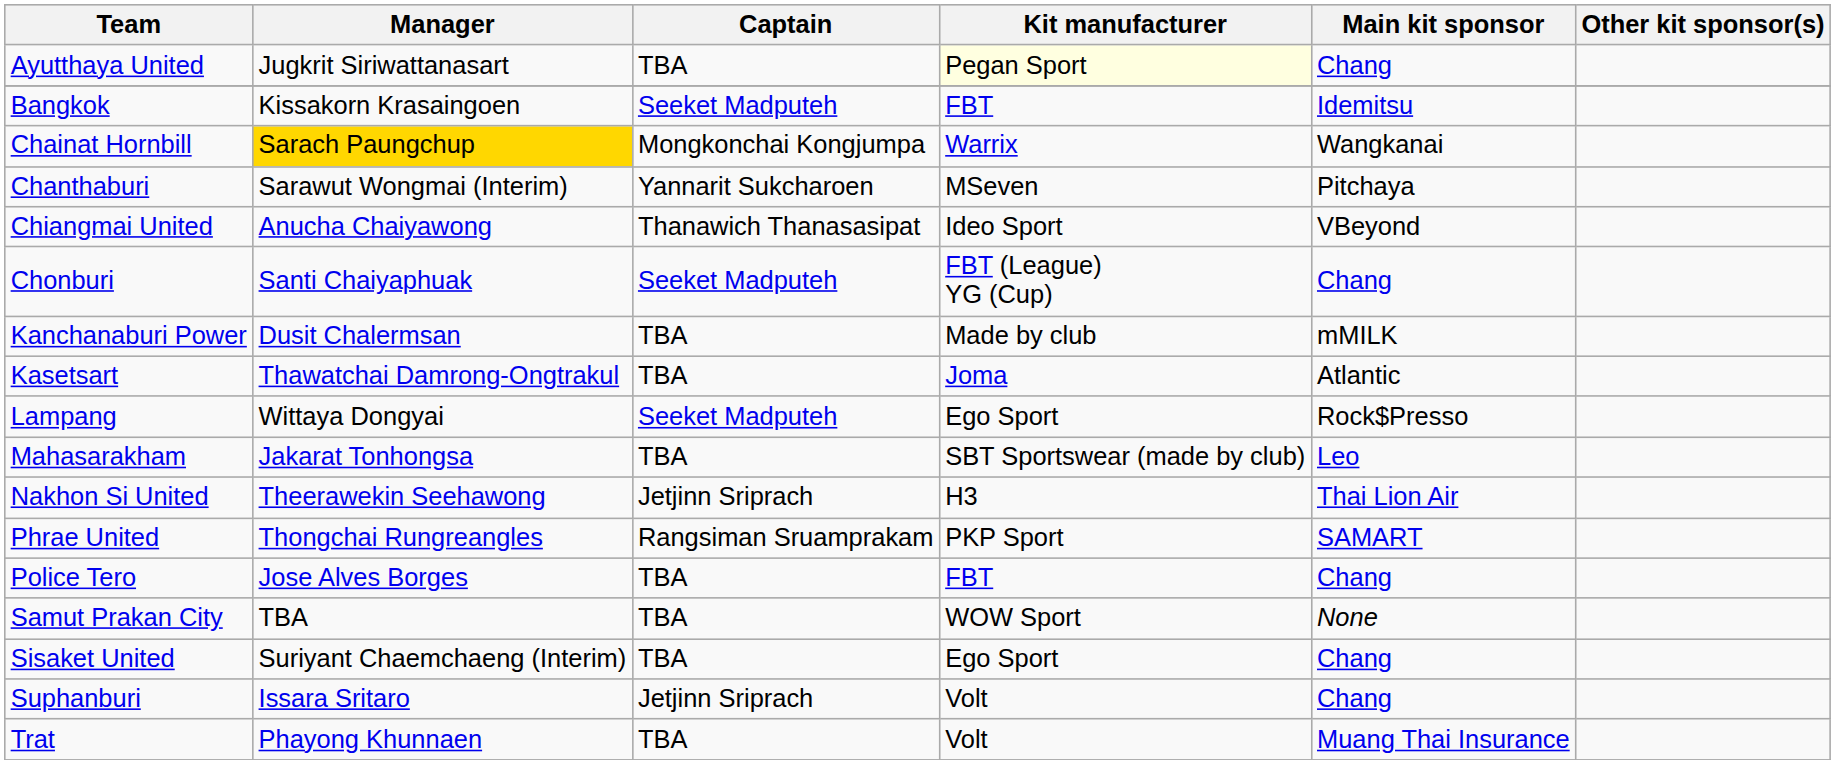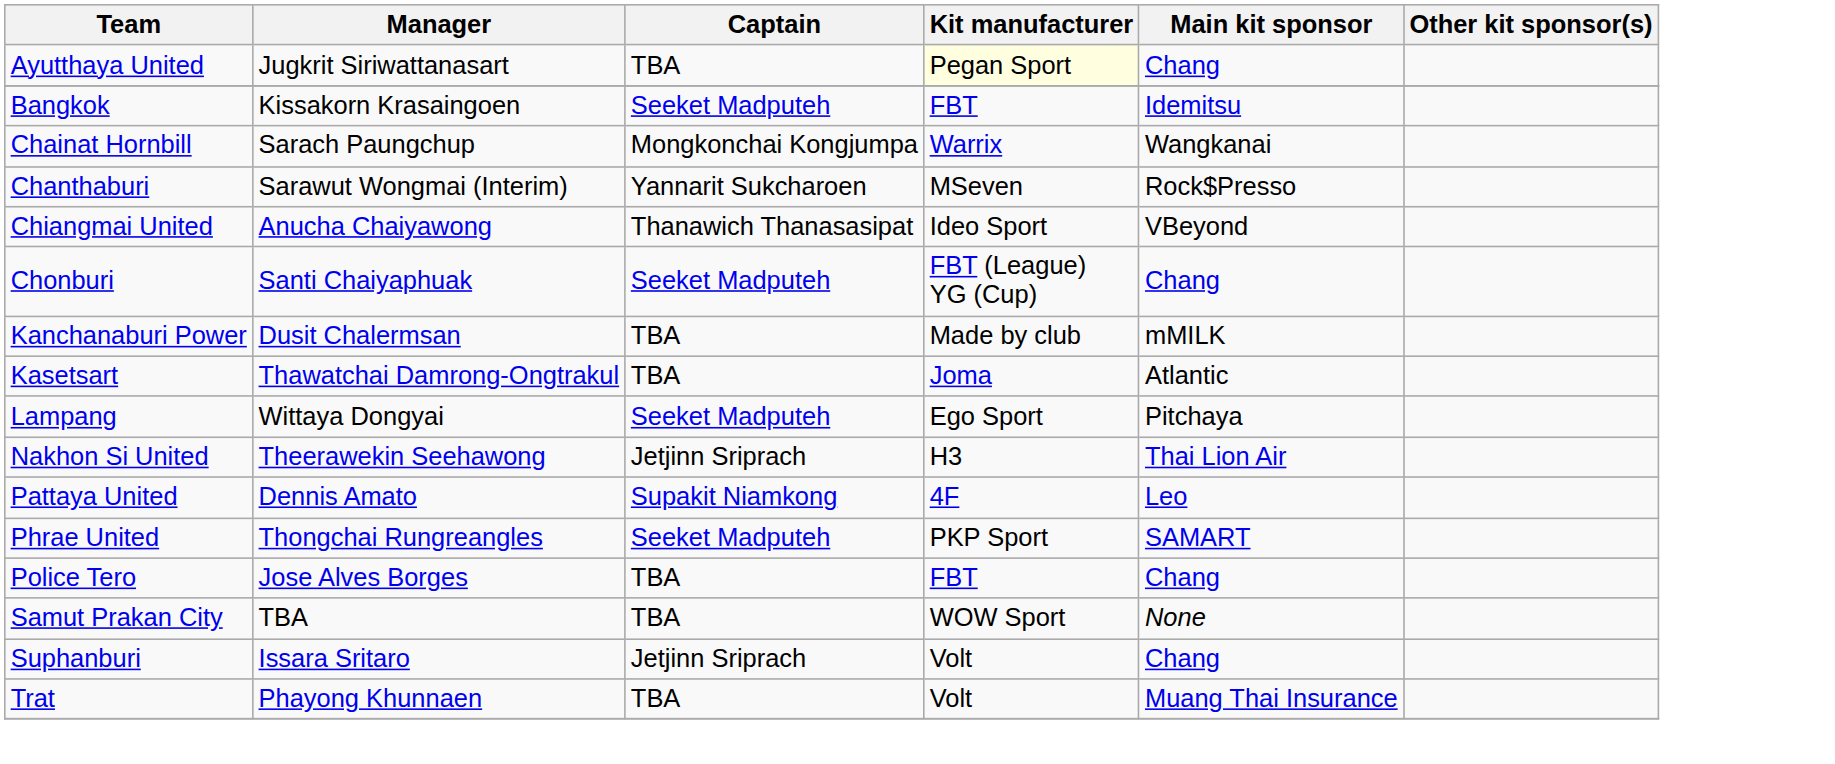Chainat Hornbill | Manager: gold background -> no background
Chanthaburi | Main kit sponsor: Pitchaya -> Rock$Presso
Lampang | Main kit sponsor: Rock$Presso -> Pitchaya
- row: Mahasarakham | Jakarat Tonhongsa | TBA | SBT Sportswear (made by club) | Leo
+ row: Pattaya United | Dennis Amato | Supakit Niamkong | 4F | Leo
Phrae United | Captain: Rangsiman Sruamprakam -> Seeket Madputeh
- row: Sisaket United | Suriyant Chaemchaeng (Interim) | TBA | Ego Sport | Chang
